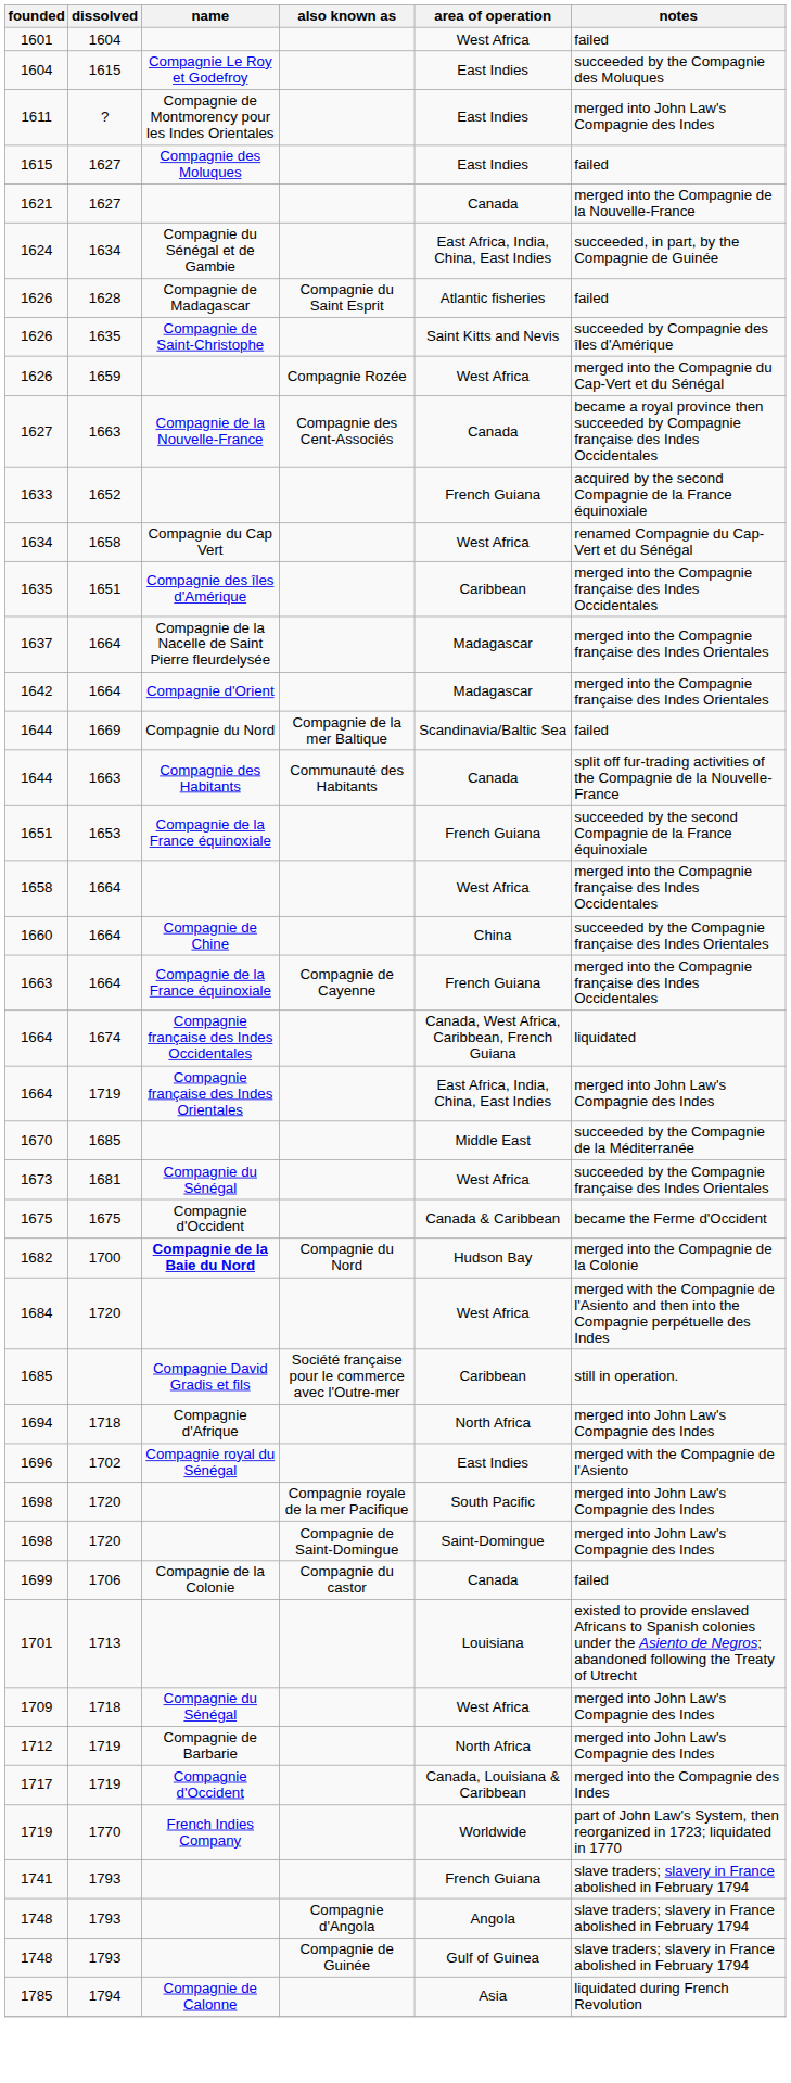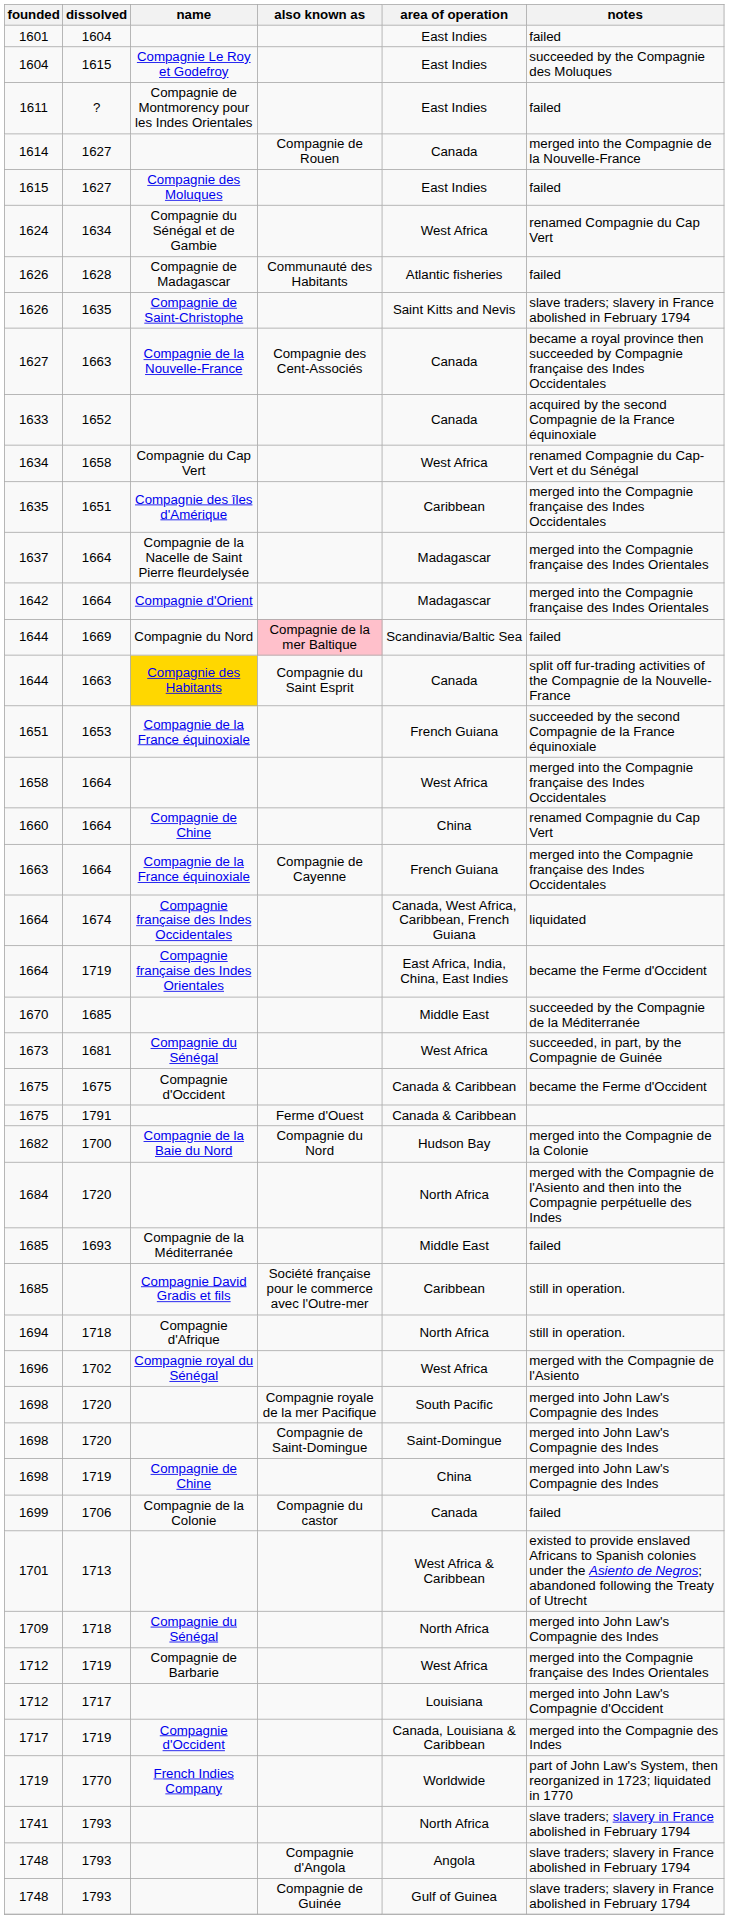1601 | area of operation: West Africa -> East Indies
1611 | notes: merged into John Law's Compagnie des Indes -> failed
+ row: 1614 | 1627 | Compagnie de Rouen | Canada | merged into the Compagnie de la Nouvelle-France
- row: 1621 | 1627 | Canada | merged into the Compagnie de la Nouvelle-France
1624 | area of operation: East Africa, India, China, East Indies -> West Africa
1624 | notes: succeeded, in part, by the Compagnie de Guinée -> renamed Compagnie du Cap Vert
1626 / 1628 | also known as: Compagnie du Saint Esprit -> Communauté des Habitants
1626 / 1635 | notes: succeeded by Compagnie des îles d'Amérique -> slave traders; slavery in France abolished in February 1794
- row: 1626 | 1659 | Compagnie Rozée | West Africa | merged into the Compagnie du Cap-Vert et du Sénégal
1633 | area of operation: French Guiana -> Canada
1644 / 1669 | also known as: no background -> pink background
1644 / 1663 | name: no background -> gold background
1644 / 1663 | also known as: Communauté des Habitants -> Compagnie du Saint Esprit
1660 | notes: succeeded by the Compagnie française des Indes Orientales -> renamed Compagnie du Cap Vert
1664 / 1719 | notes: merged into John Law's Compagnie des Indes -> became the Ferme d'Occident
1673 | notes: succeeded by the Compagnie française des Indes Orientales -> succeeded, in part, by the Compagnie de Guinée
+ row: 1675 | 1791 | Ferme d'Ouest | Canada & Caribbean
1682 | name: bold -> normal
1684 | area of operation: West Africa -> North Africa
+ row: 1685 | 1693 | Compagnie de la Méditerranée | Middle East | failed
1694 | notes: merged into John Law's Compagnie des Indes -> still in operation.
1696 | area of operation: East Indies -> West Africa
+ row: 1698 | 1719 | Compagnie de Chine | China | merged into John Law's Compagnie des Indes
1701 | area of operation: Louisiana -> West Africa & Caribbean
1709 | area of operation: West Africa -> North Africa
1712 / 1719 | area of operation: North Africa -> West Africa
1712 / 1719 | notes: merged into John Law's Compagnie des Indes -> merged into the Compagnie française des Indes Orientales
+ row: 1712 | 1717 | Louisiana | merged into John Law's Compagnie d'Occident
1741 | area of operation: French Guiana -> North Africa
- row: 1785 | 1794 | Compagnie de Calonne | Asia | liquidated during French Revolution
